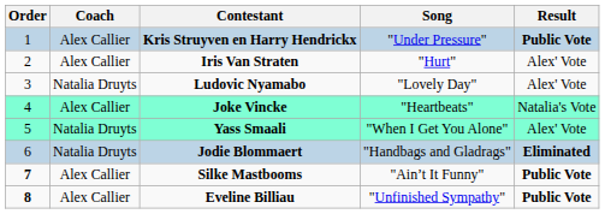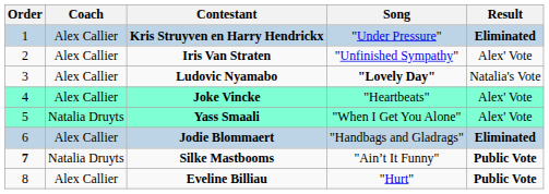Kris Struyven en Harry Hendrickx | Result: Public Vote -> Eliminated
Iris Van Straten | Song: "Hurt" -> "Unfinished Sympathy"
Ludovic Nyamabo | Coach: Natalia Druyts -> Alex Callier
Ludovic Nyamabo | Song: normal -> bold
Ludovic Nyamabo | Result: Alex' Vote -> Natalia's Vote
Joke Vincke | Result: Natalia's Vote -> Alex' Vote
Jodie Blommaert | Coach: Natalia Druyts -> Alex Callier
Silke Mastbooms | Coach: Alex Callier -> Natalia Druyts
Eveline Billiau | Order: bold -> normal
Eveline Billiau | Song: "Unfinished Sympathy" -> "Hurt"
